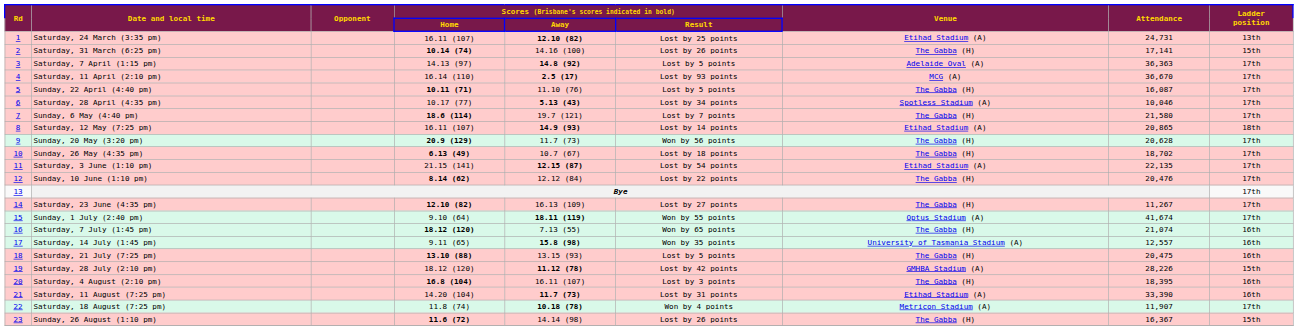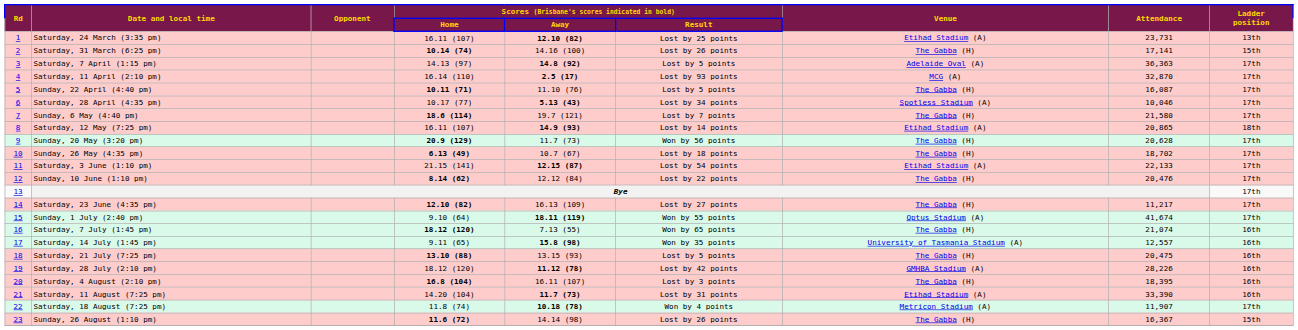Saturday, 24 March (3:35 pm) | column 8: 24,731 -> 23,731
Saturday, 11 April (2:10 pm) | column 8: 36,670 -> 32,870
Saturday, 3 June (1:10 pm) | column 8: 22,135 -> 22,133
Saturday, 23 June (4:35 pm) | column 8: 11,267 -> 11,217
Saturday, 28 July (2:10 pm) | column 9: 15th -> 16th
